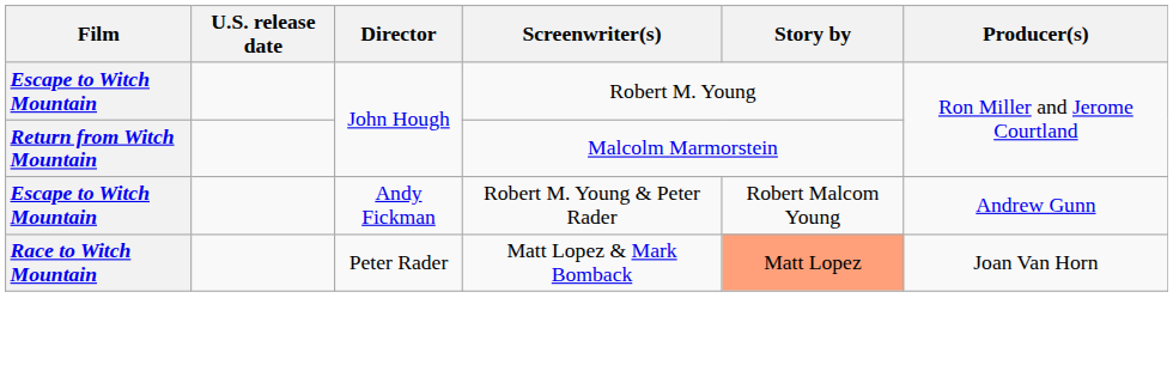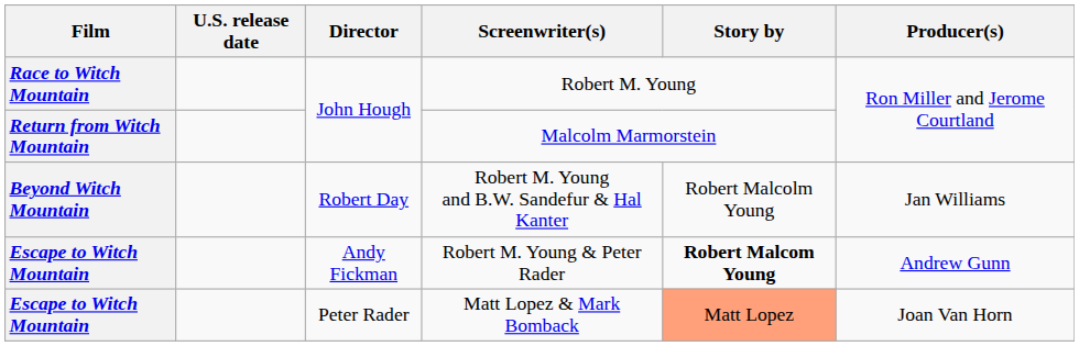Robert M. Young | Film: Escape to Witch Mountain -> Race to Witch Mountain
+ row: Beyond Witch Mountain | Robert Day | Robert M. Young and B.W. Sandefur & Hal Kanter | Robert Malcolm Young | Jan Williams
Robert M. Young & Peter Rader | Story by: normal -> bold
Matt Lopez & Mark Bomback | Film: Race to Witch Mountain -> Escape to Witch Mountain
